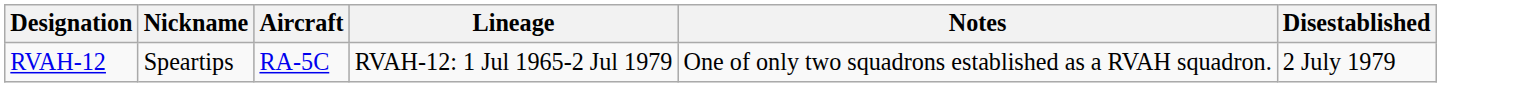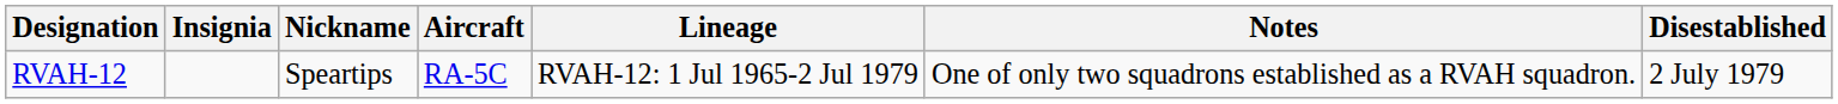+ column: Insignia
